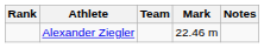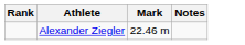- column: Team
